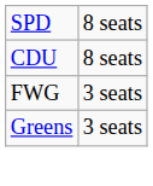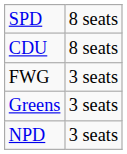+ row: NPD | 3 seats
